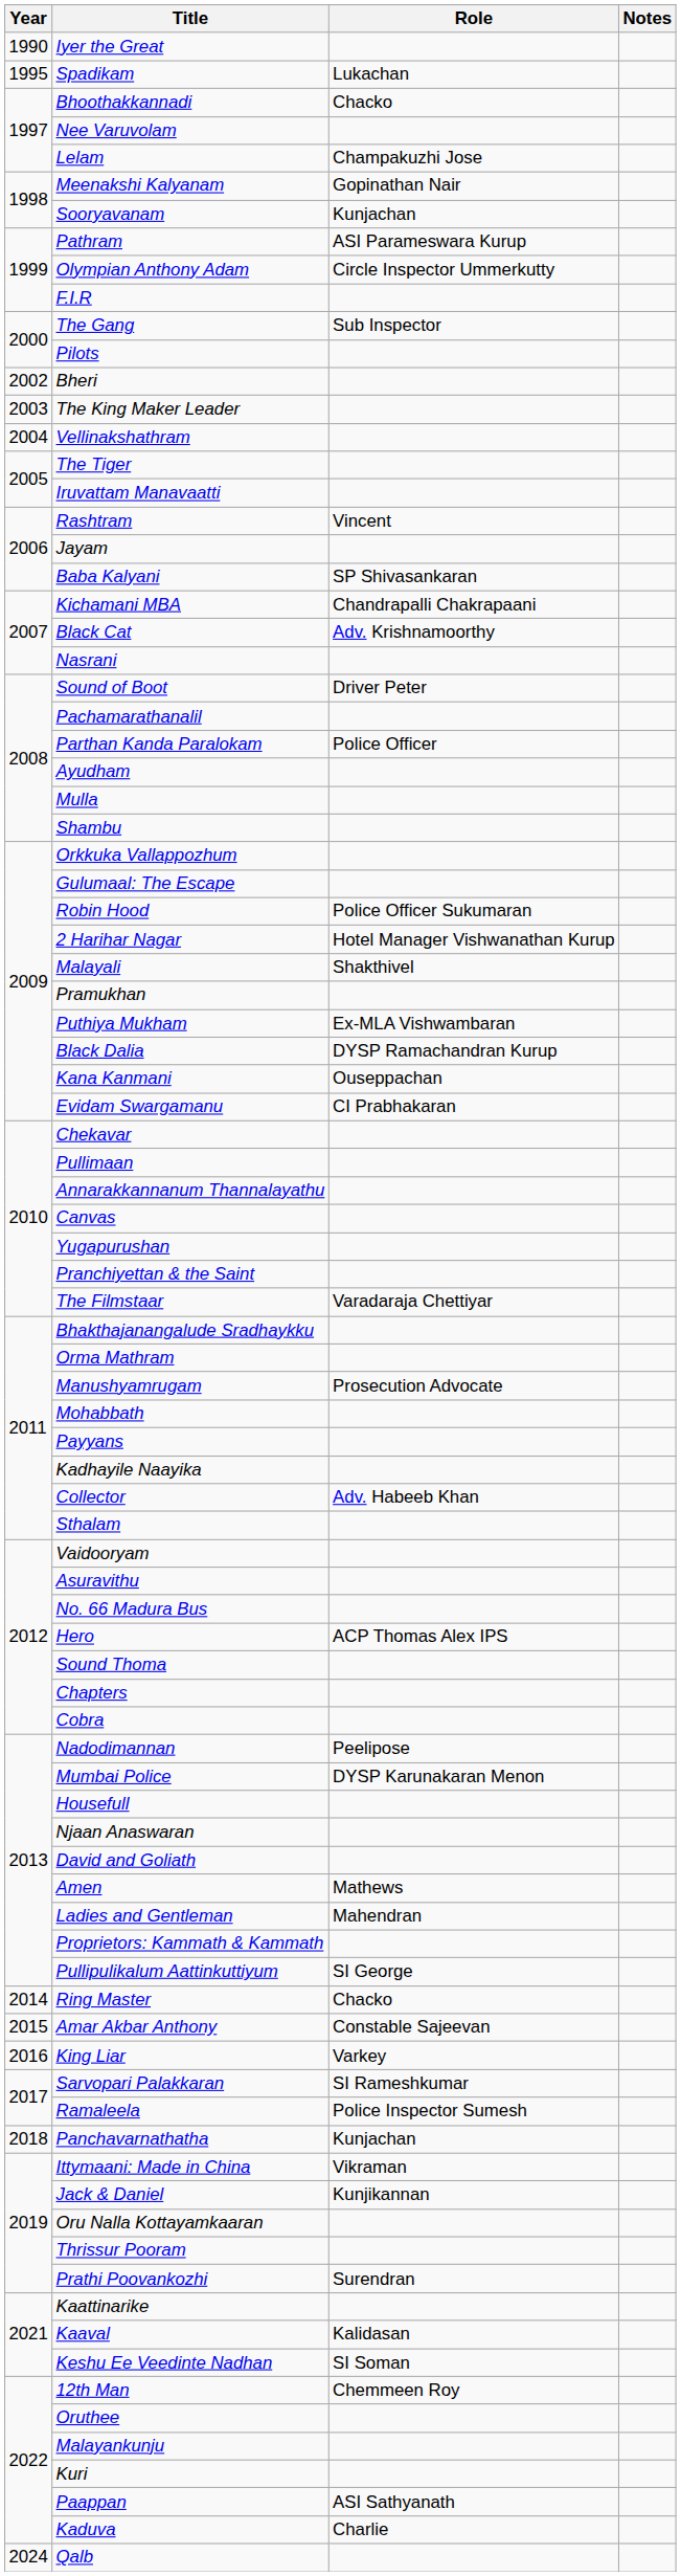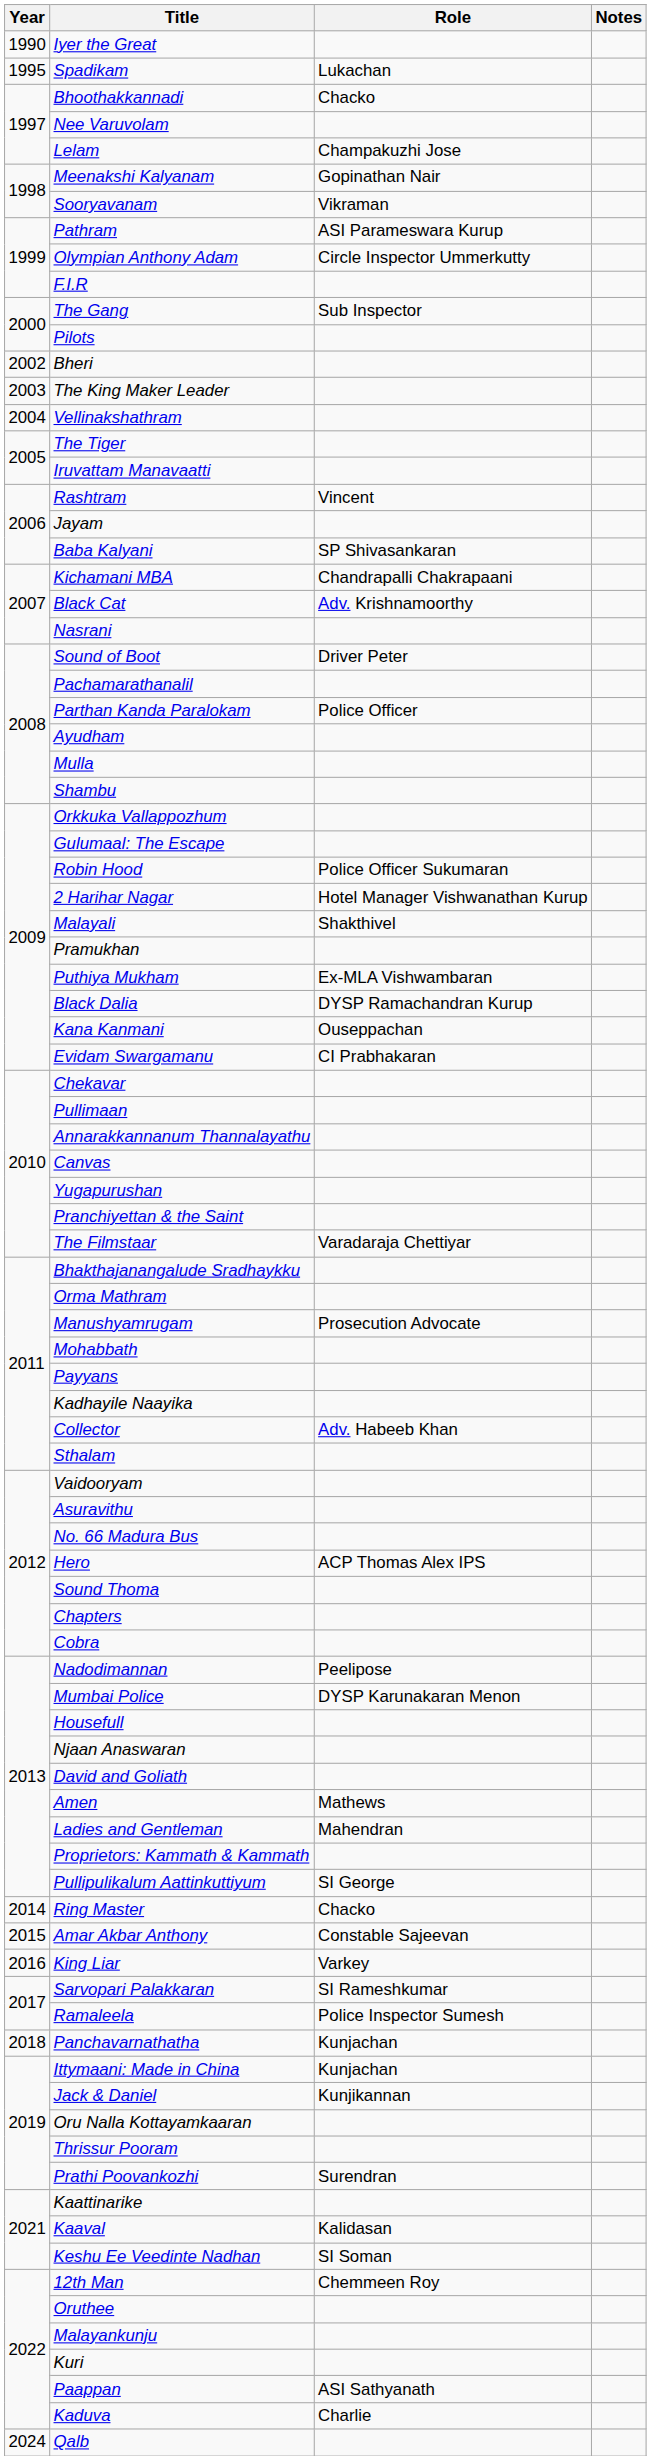Sooryavanam | Role: Kunjachan -> Vikraman
Ittymaani: Made in China | Role: Vikraman -> Kunjachan
